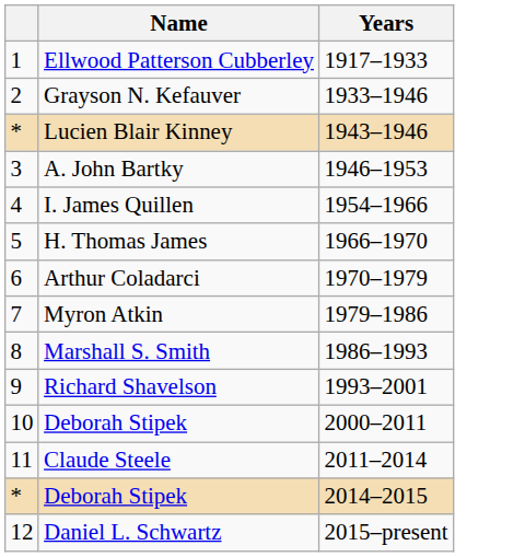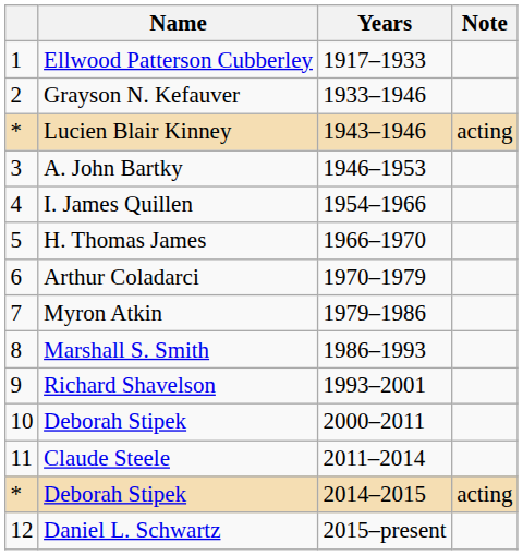+ column: Note | acting | acting
